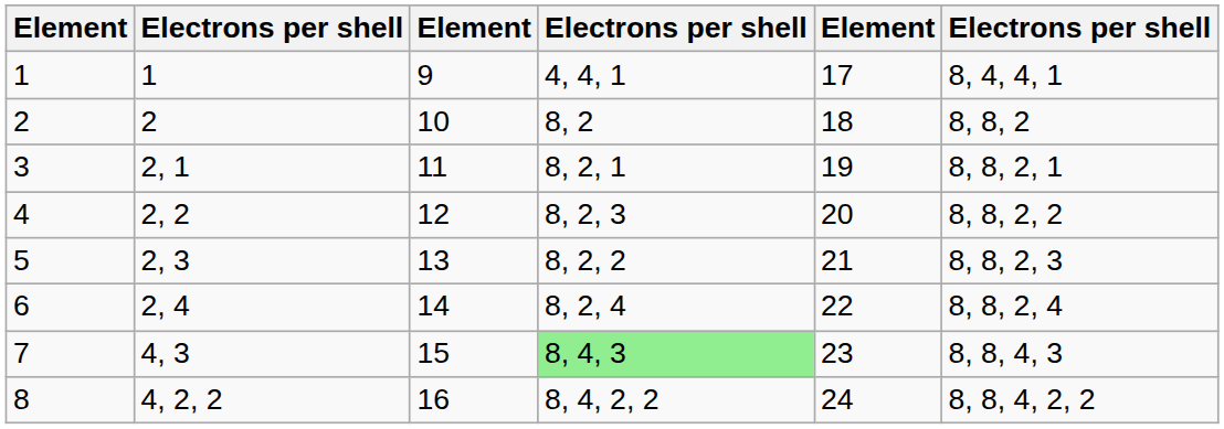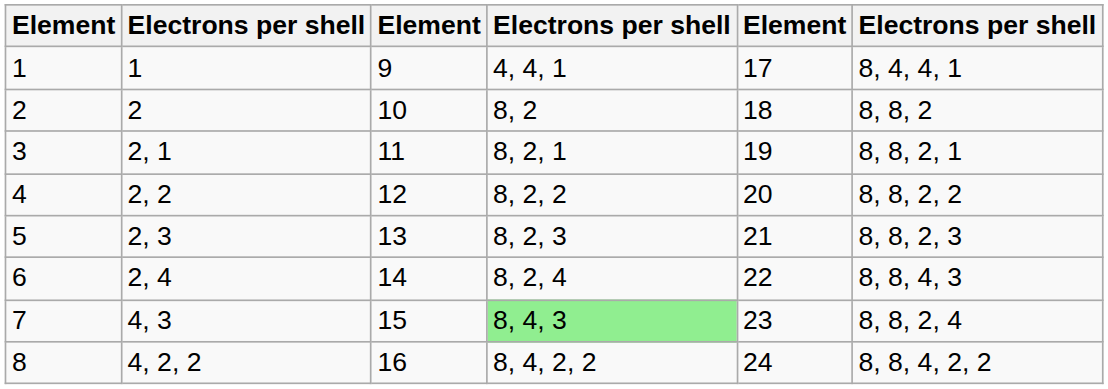4 | column 4: 8, 2, 3 -> 8, 2, 2
5 | column 4: 8, 2, 2 -> 8, 2, 3
6 | column 6: 8, 8, 2, 4 -> 8, 8, 4, 3
7 | column 6: 8, 8, 4, 3 -> 8, 8, 2, 4
